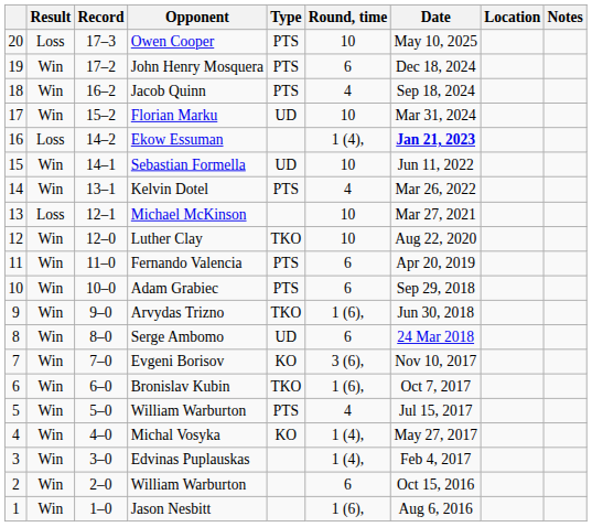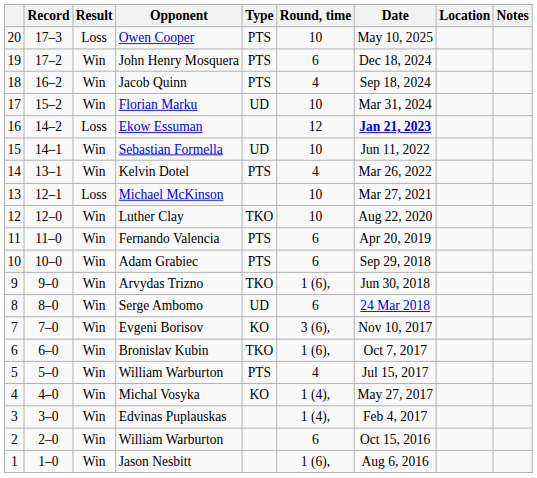columns swapped: Result <-> Record
Ekow Essuman | Round, time: 1 (4), -> 12
